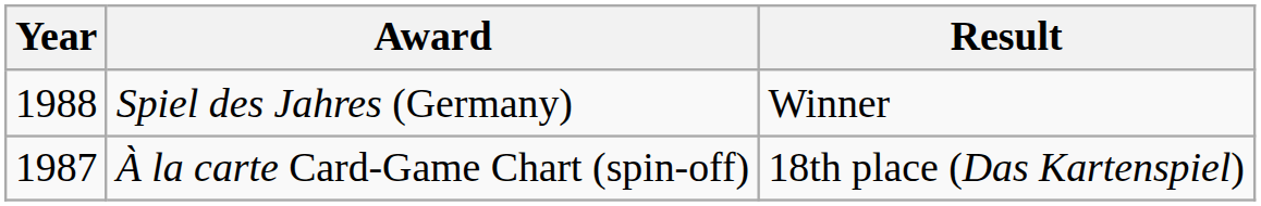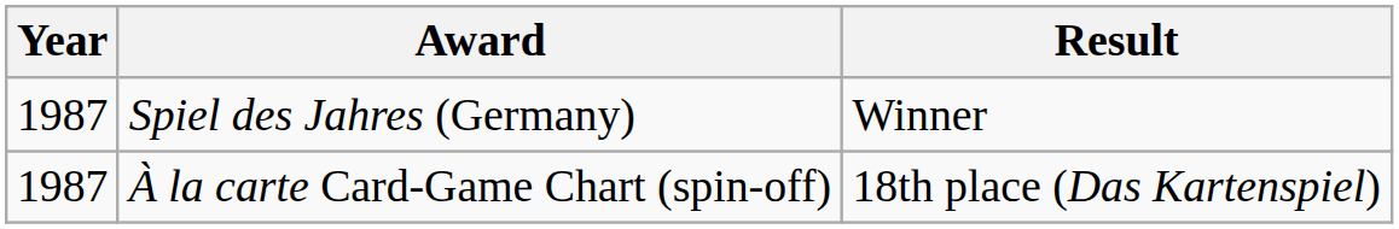Spiel des Jahres (Germany) | Year: 1988 -> 1987
